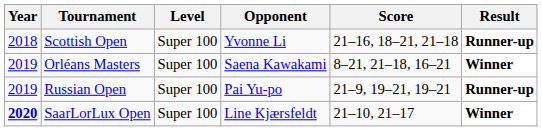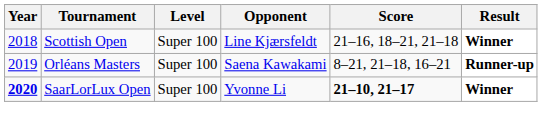Scottish Open | Opponent: Yvonne Li -> Line Kjærsfeldt
Scottish Open | Result: Runner-up -> Winner
Orléans Masters | Result: Winner -> Runner-up
- row: 2019 | Russian Open | Super 100 | Pai Yu-po | 21–9, 19–21, 19–21 | Runner-up
SaarLorLux Open | Opponent: Line Kjærsfeldt -> Yvonne Li
SaarLorLux Open | Score: normal -> bold
